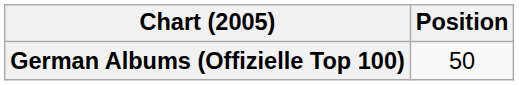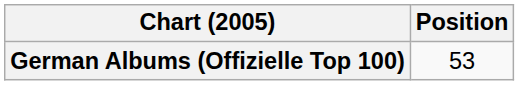German Albums (Offizielle Top 100) | Position: 50 -> 53
